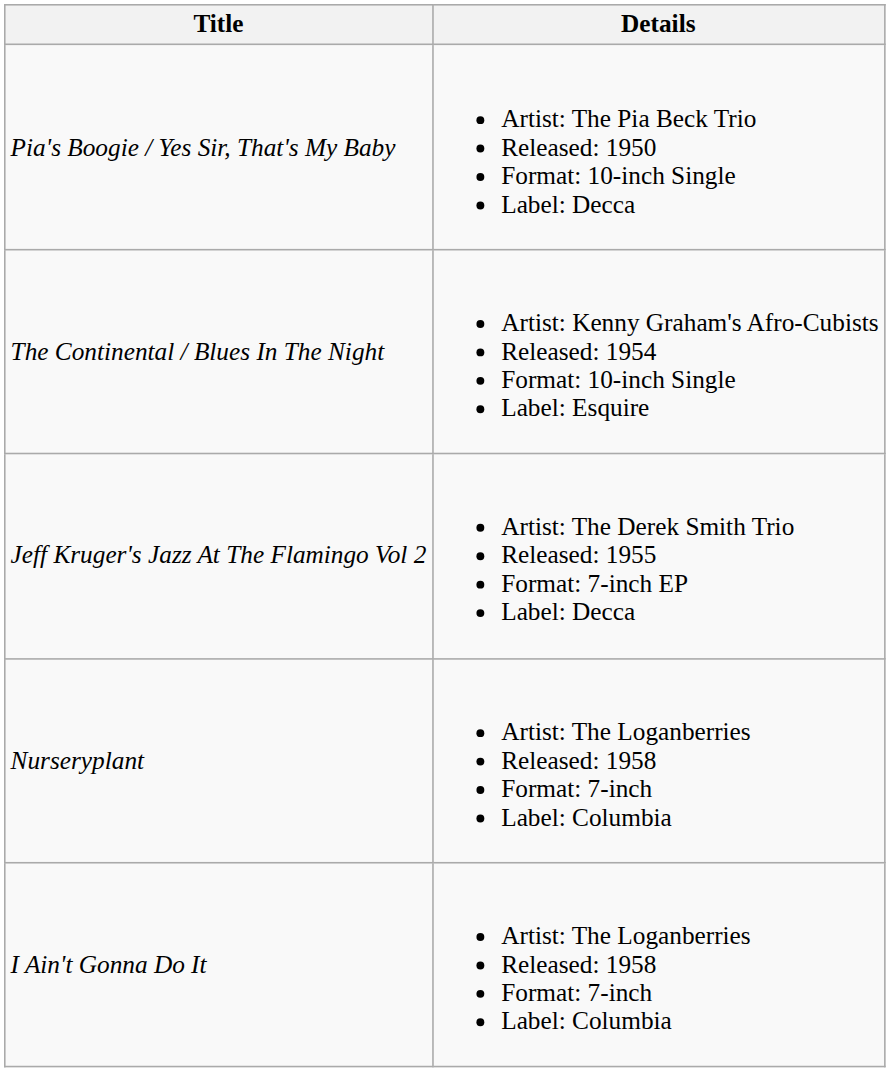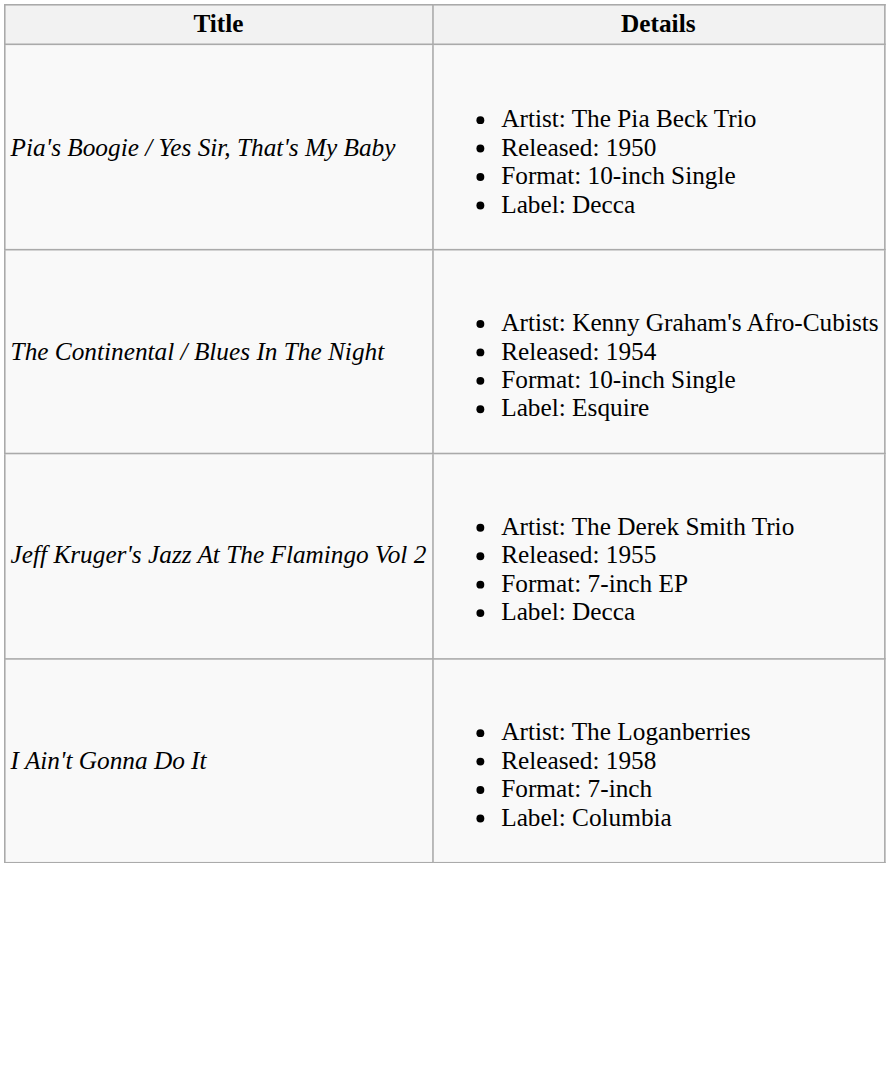- row: Nurseryplant | Artist: The Loganberries Released: 1958 Format: 7-inch Label: Columbia
